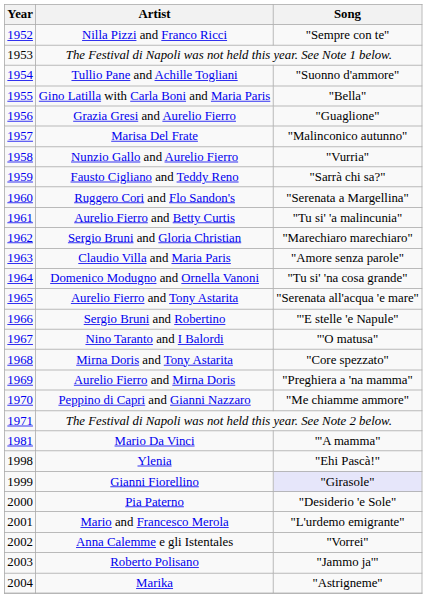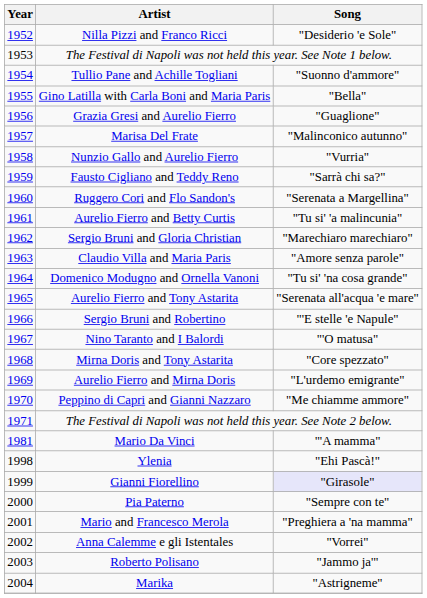Nilla Pizzi and Franco Ricci | Song: "Sempre con te" -> "Desiderio 'e Sole"
Aurelio Fierro and Mirna Doris | Song: "Preghiera a 'na mamma" -> "L'urdemo emigrante"
Pia Paterno | Song: "Desiderio 'e Sole" -> "Sempre con te"
Mario and Francesco Merola | Song: "L'urdemo emigrante" -> "Preghiera a 'na mamma"
